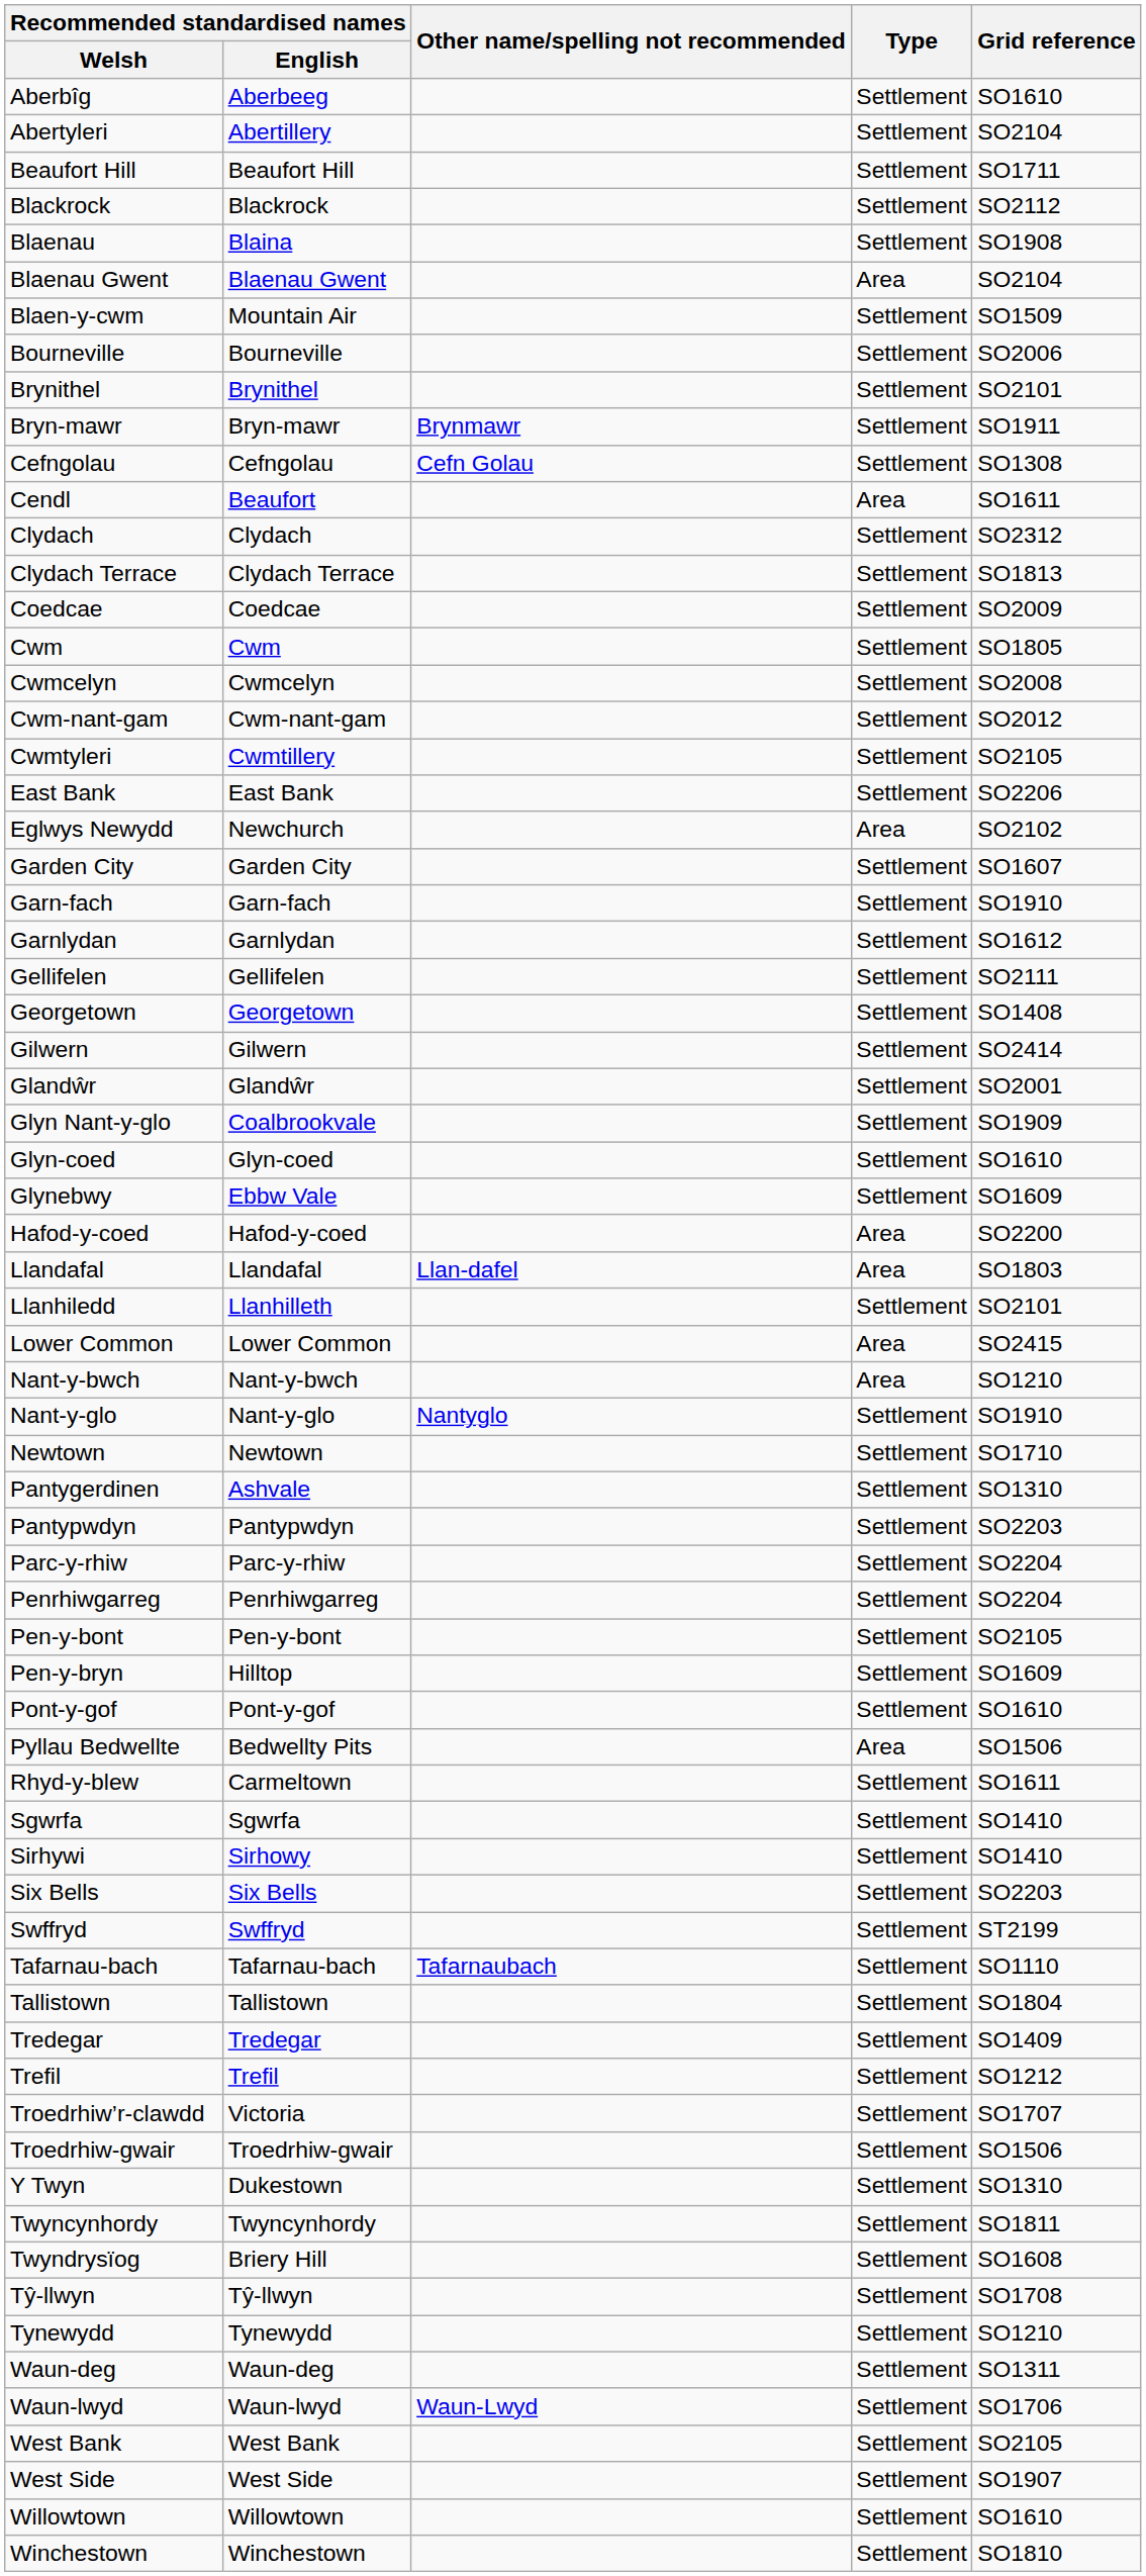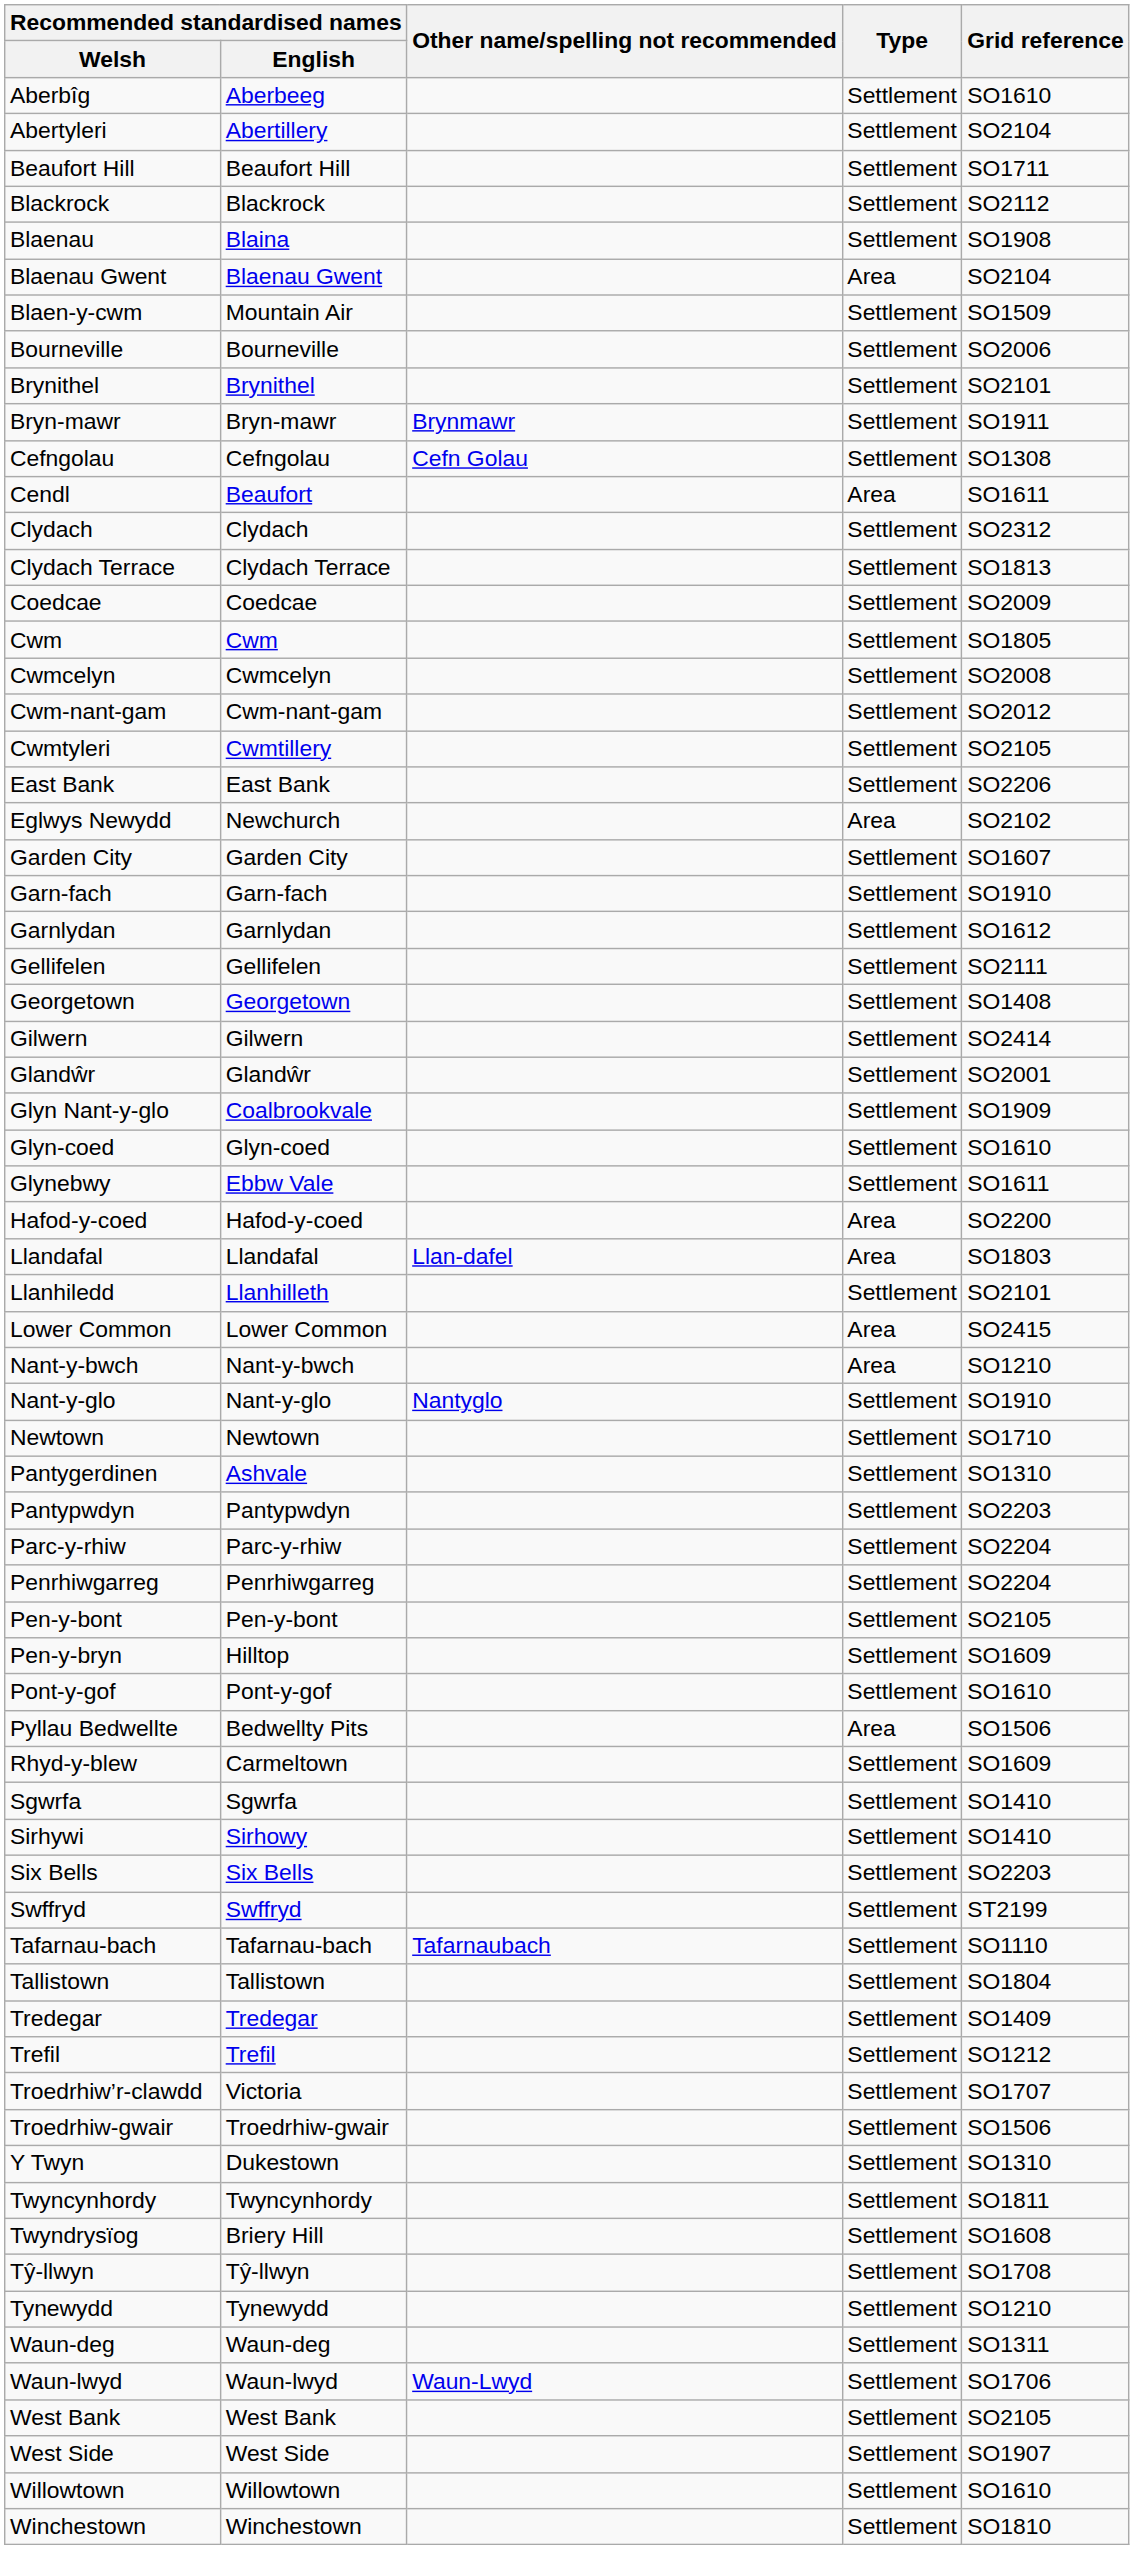Glynebwy | Grid reference: SO1609 -> SO1611
Rhyd-y-blew | Grid reference: SO1611 -> SO1609
